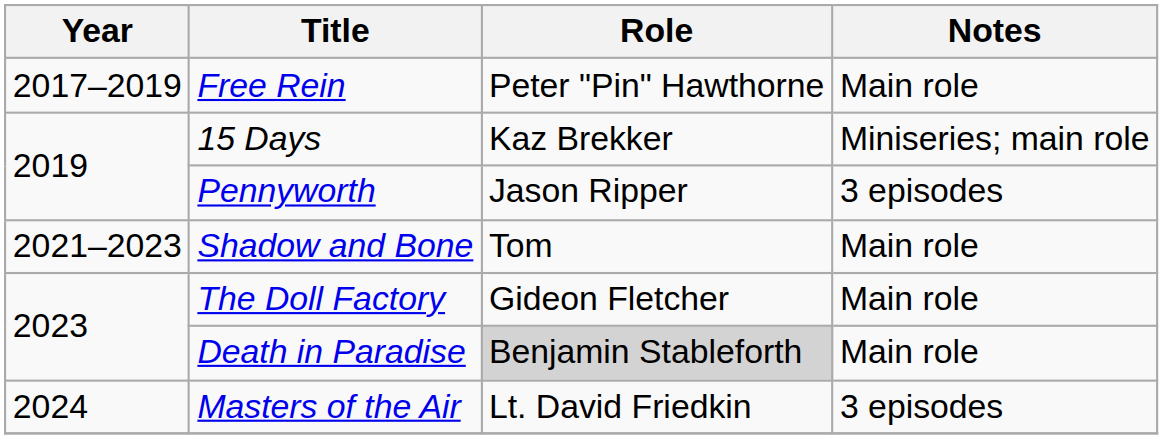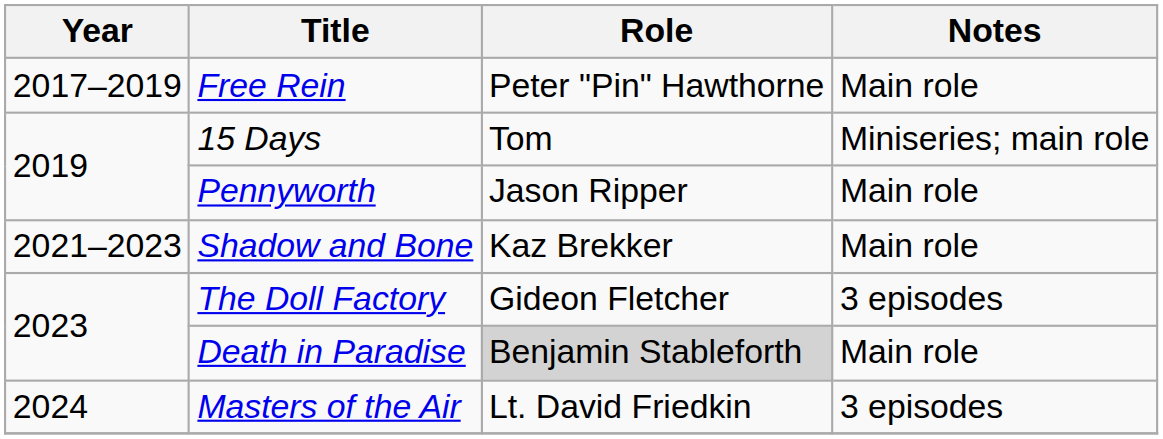15 Days | Role: Kaz Brekker -> Tom
Pennyworth | Notes: 3 episodes -> Main role
Shadow and Bone | Role: Tom -> Kaz Brekker
The Doll Factory | Notes: Main role -> 3 episodes
